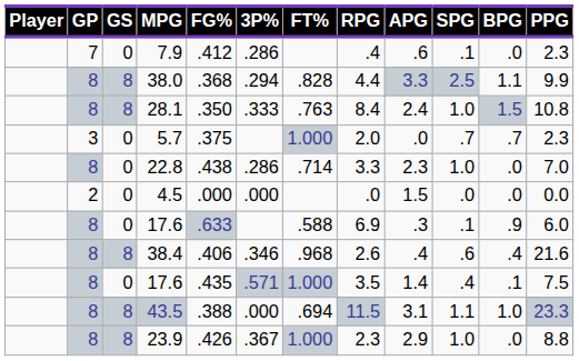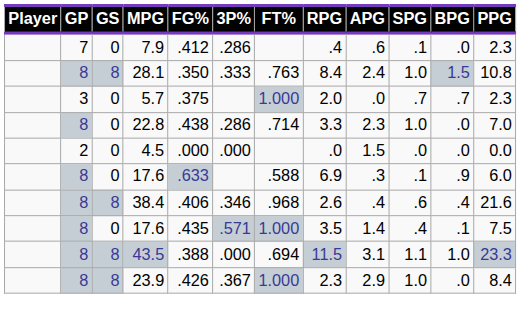- row: 8 | 8 | 38.0 | .368 | .294 | .828 | 4.4 | 3.3 | 2.5 | 1.1 | 9.9
23.9 | PPG: 8.8 -> 8.4
